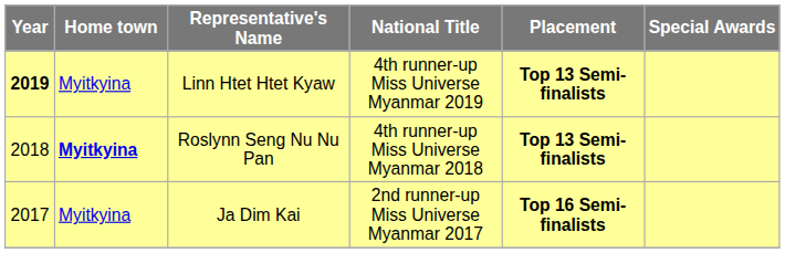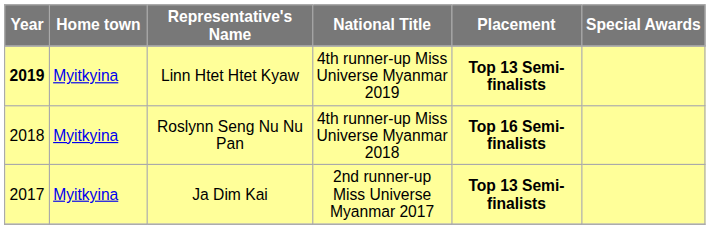Roslynn Seng Nu Nu Pan | Home town: bold -> normal
Roslynn Seng Nu Nu Pan | Placement: Top 13 Semi-finalists -> Top 16 Semi-finalists
Ja Dim Kai | Placement: Top 16 Semi-finalists -> Top 13 Semi-finalists
